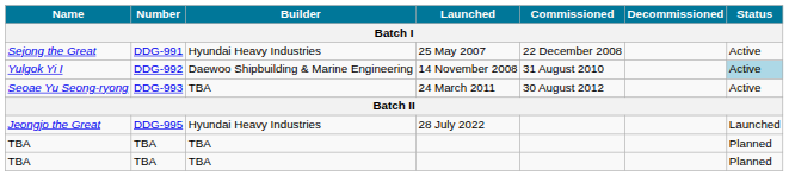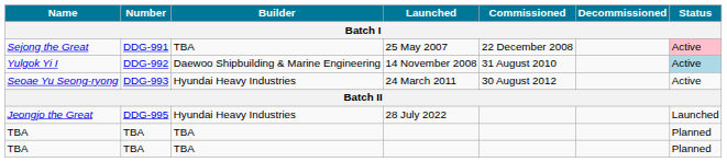Sejong the Great | Builder: Hyundai Heavy Industries -> TBA
Sejong the Great | Status: no background -> pink background
Seoae Yu Seong-ryong | Builder: TBA -> Hyundai Heavy Industries
